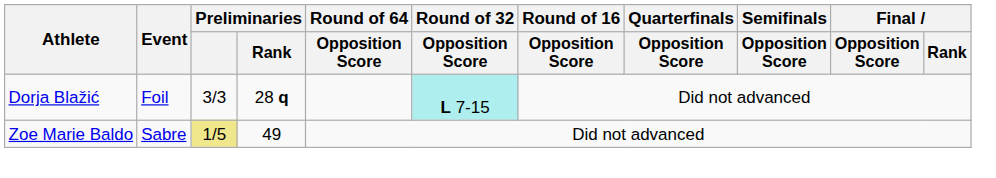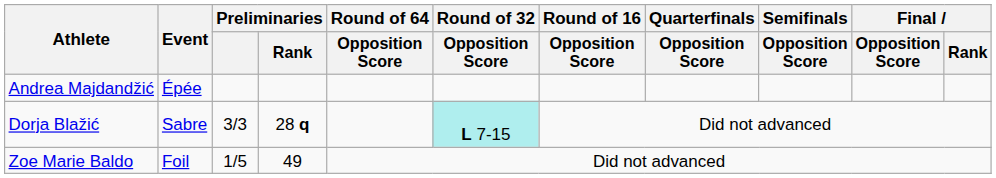+ row: Andrea Majdandžić | Épée
Dorja Blažić | Event: Foil -> Sabre
Zoe Marie Baldo | Event: Sabre -> Foil
Zoe Marie Baldo | Preliminaries: khaki background -> no background
